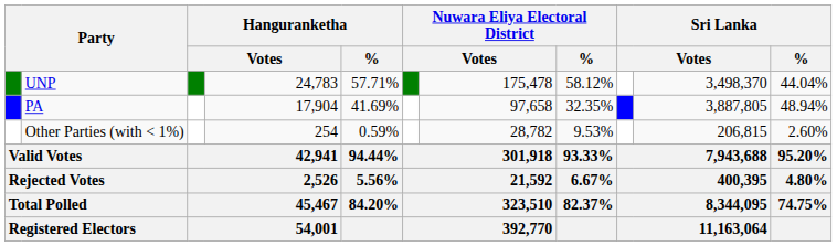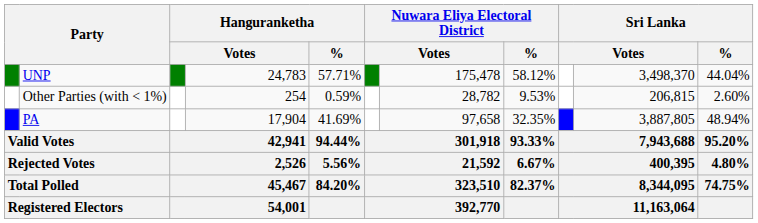rows swapped: PA <-> Other Parties (with < 1%)
